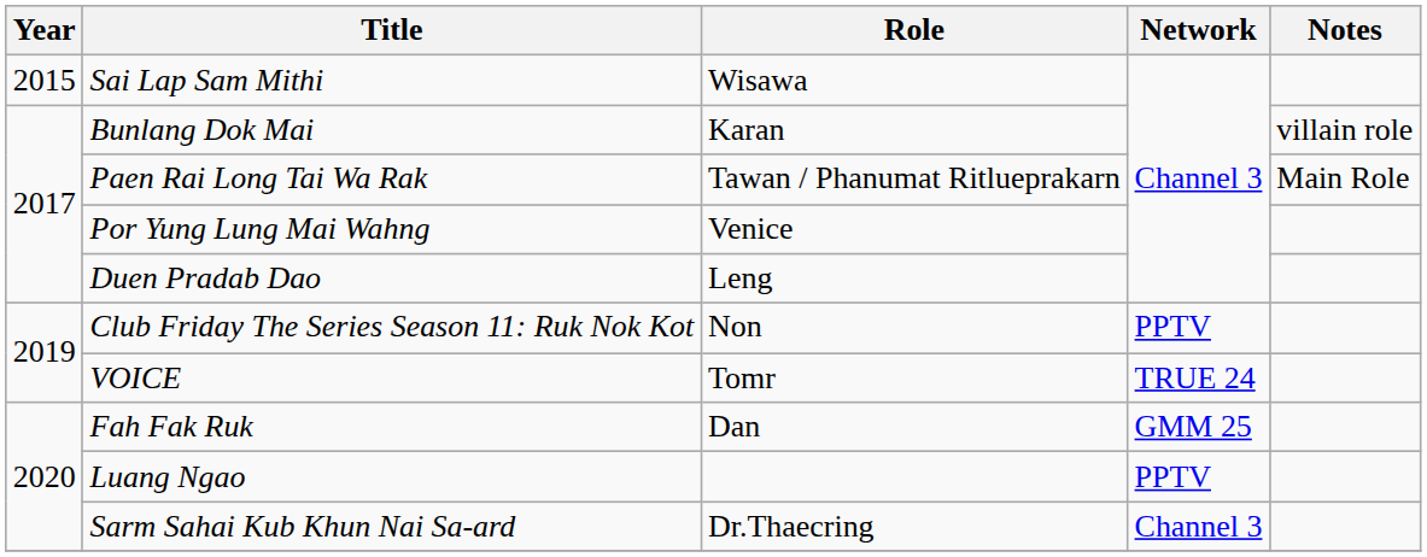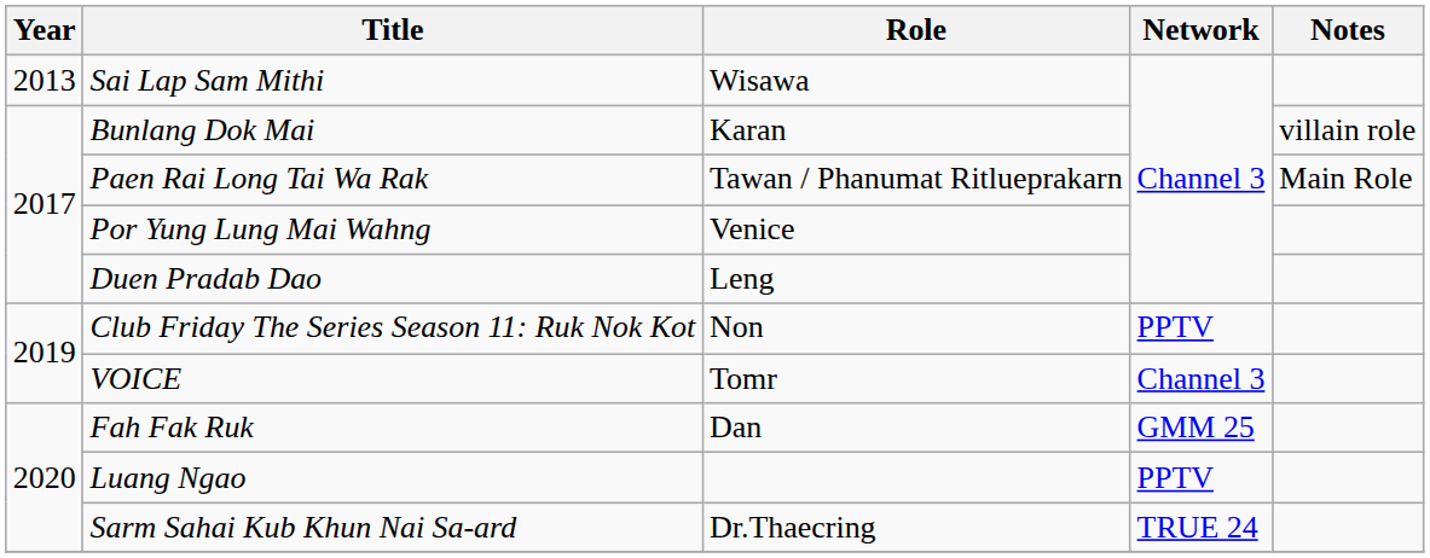Sai Lap Sam Mithi | Year: 2015 -> 2013
VOICE | Network: TRUE 24 -> Channel 3
Sarm Sahai Kub Khun Nai Sa-ard | Network: Channel 3 -> TRUE 24
